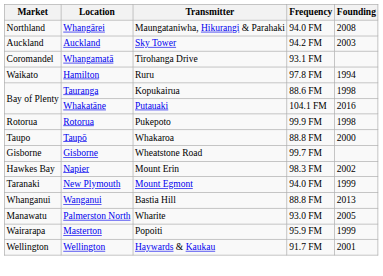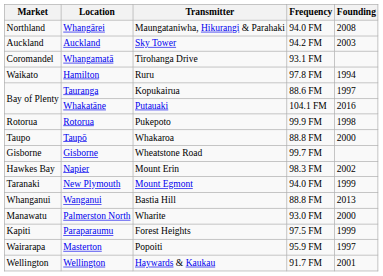Tauranga | Founding: 1998 -> 1997
Palmerston North | Founding: 2005 -> 2000
+ row: Kapiti | Paraparaumu | Forest Heights | 97.5 FM | 1999
Masterton | Founding: 1999 -> 1997
